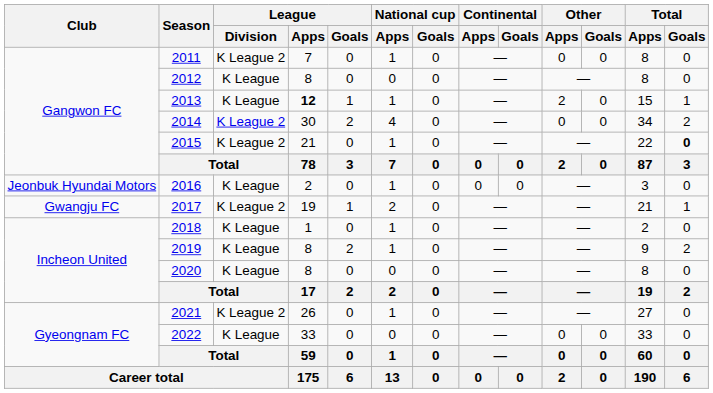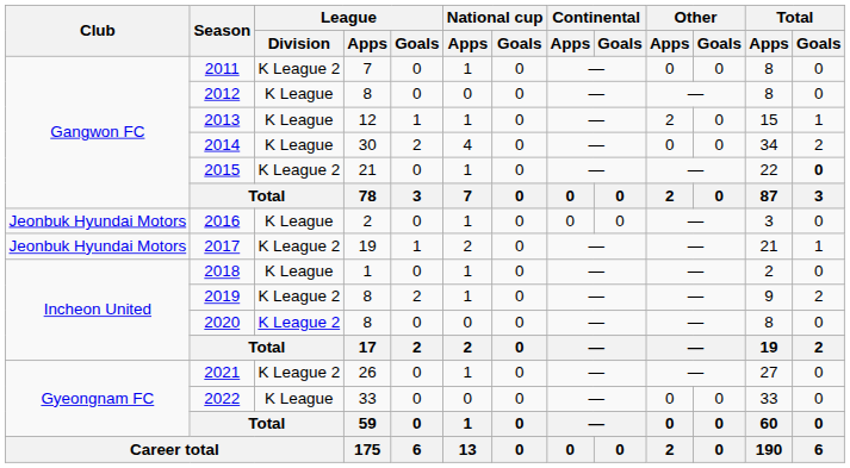2013 | League / Apps: bold -> normal
2014 | League / Division: K League 2 -> K League
2017 | Club: Gwangju FC -> Jeonbuk Hyundai Motors
2019 | League / Division: K League -> K League 2
2020 | League / Division: K League -> K League 2
